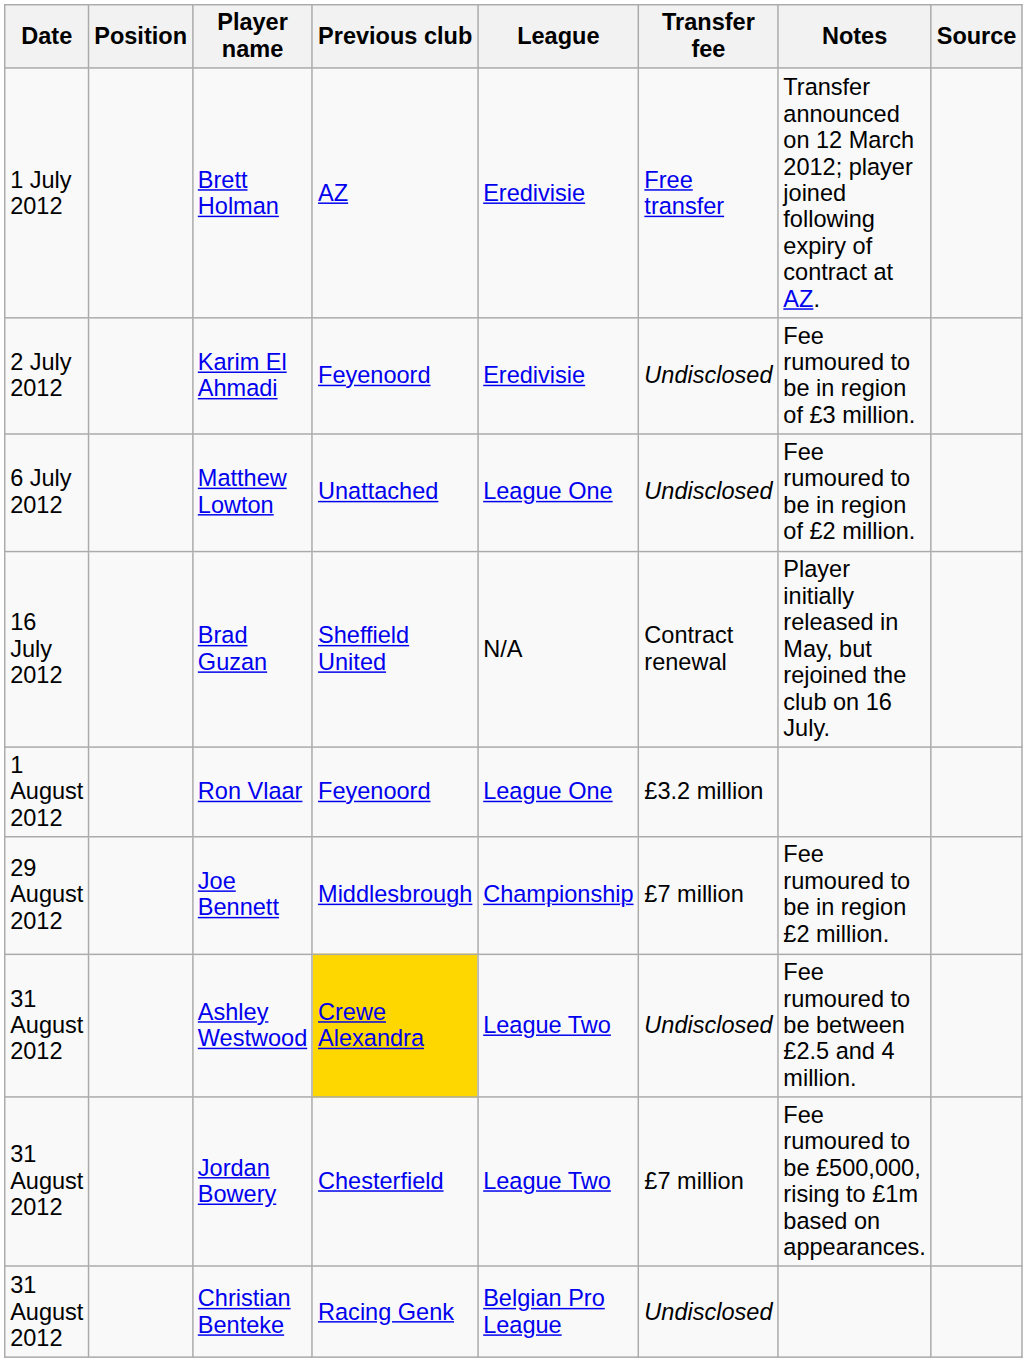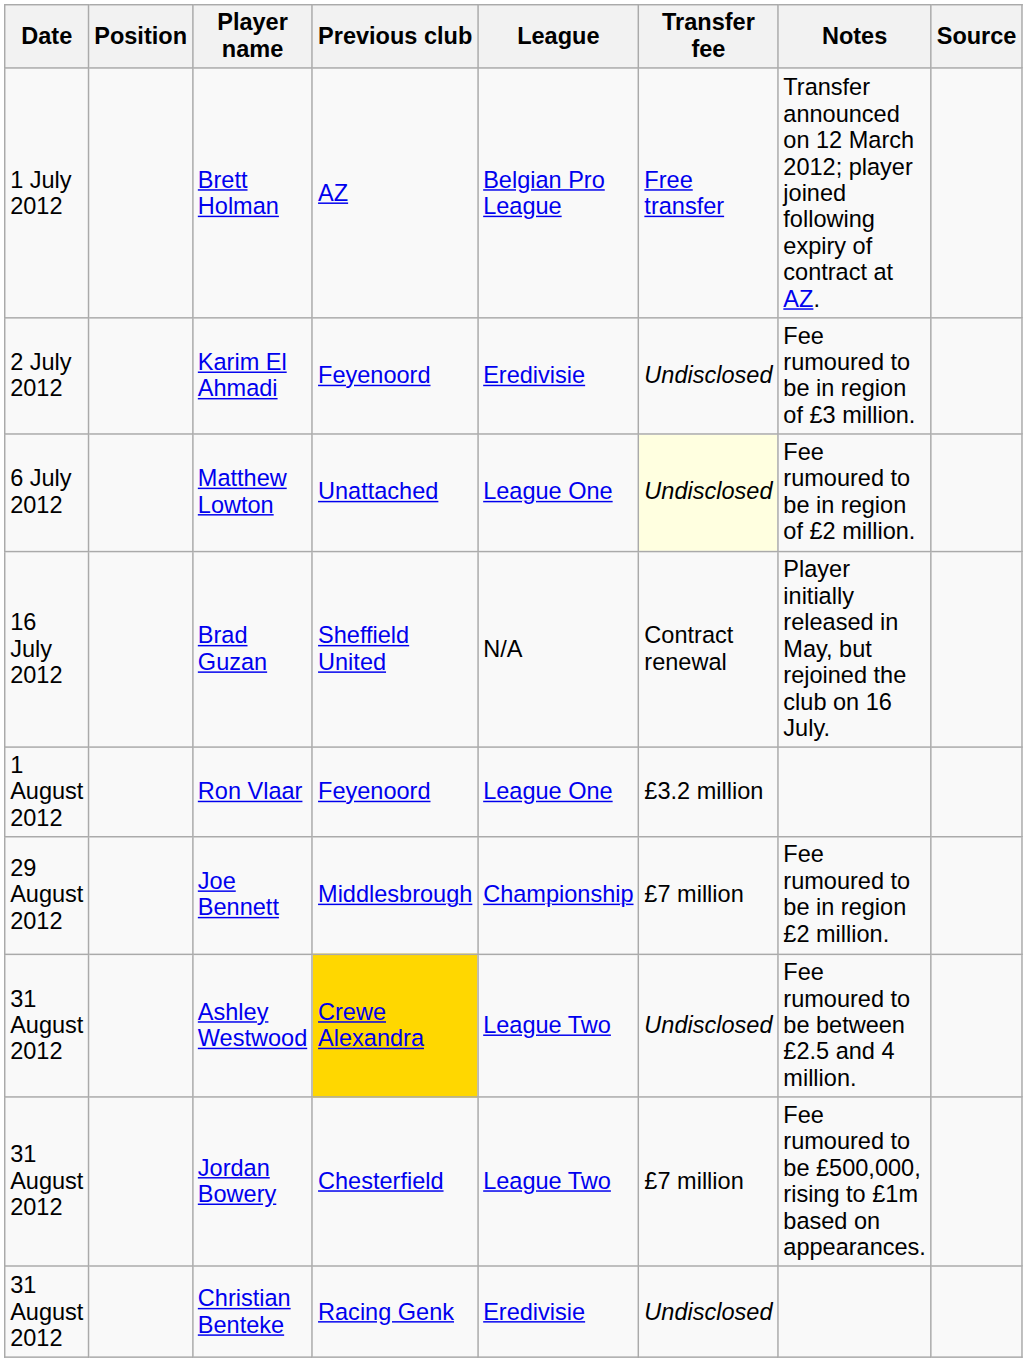Brett Holman | League: Eredivisie -> Belgian Pro League
Matthew Lowton | Transfer fee: no background -> lightyellow background
Christian Benteke | League: Belgian Pro League -> Eredivisie
